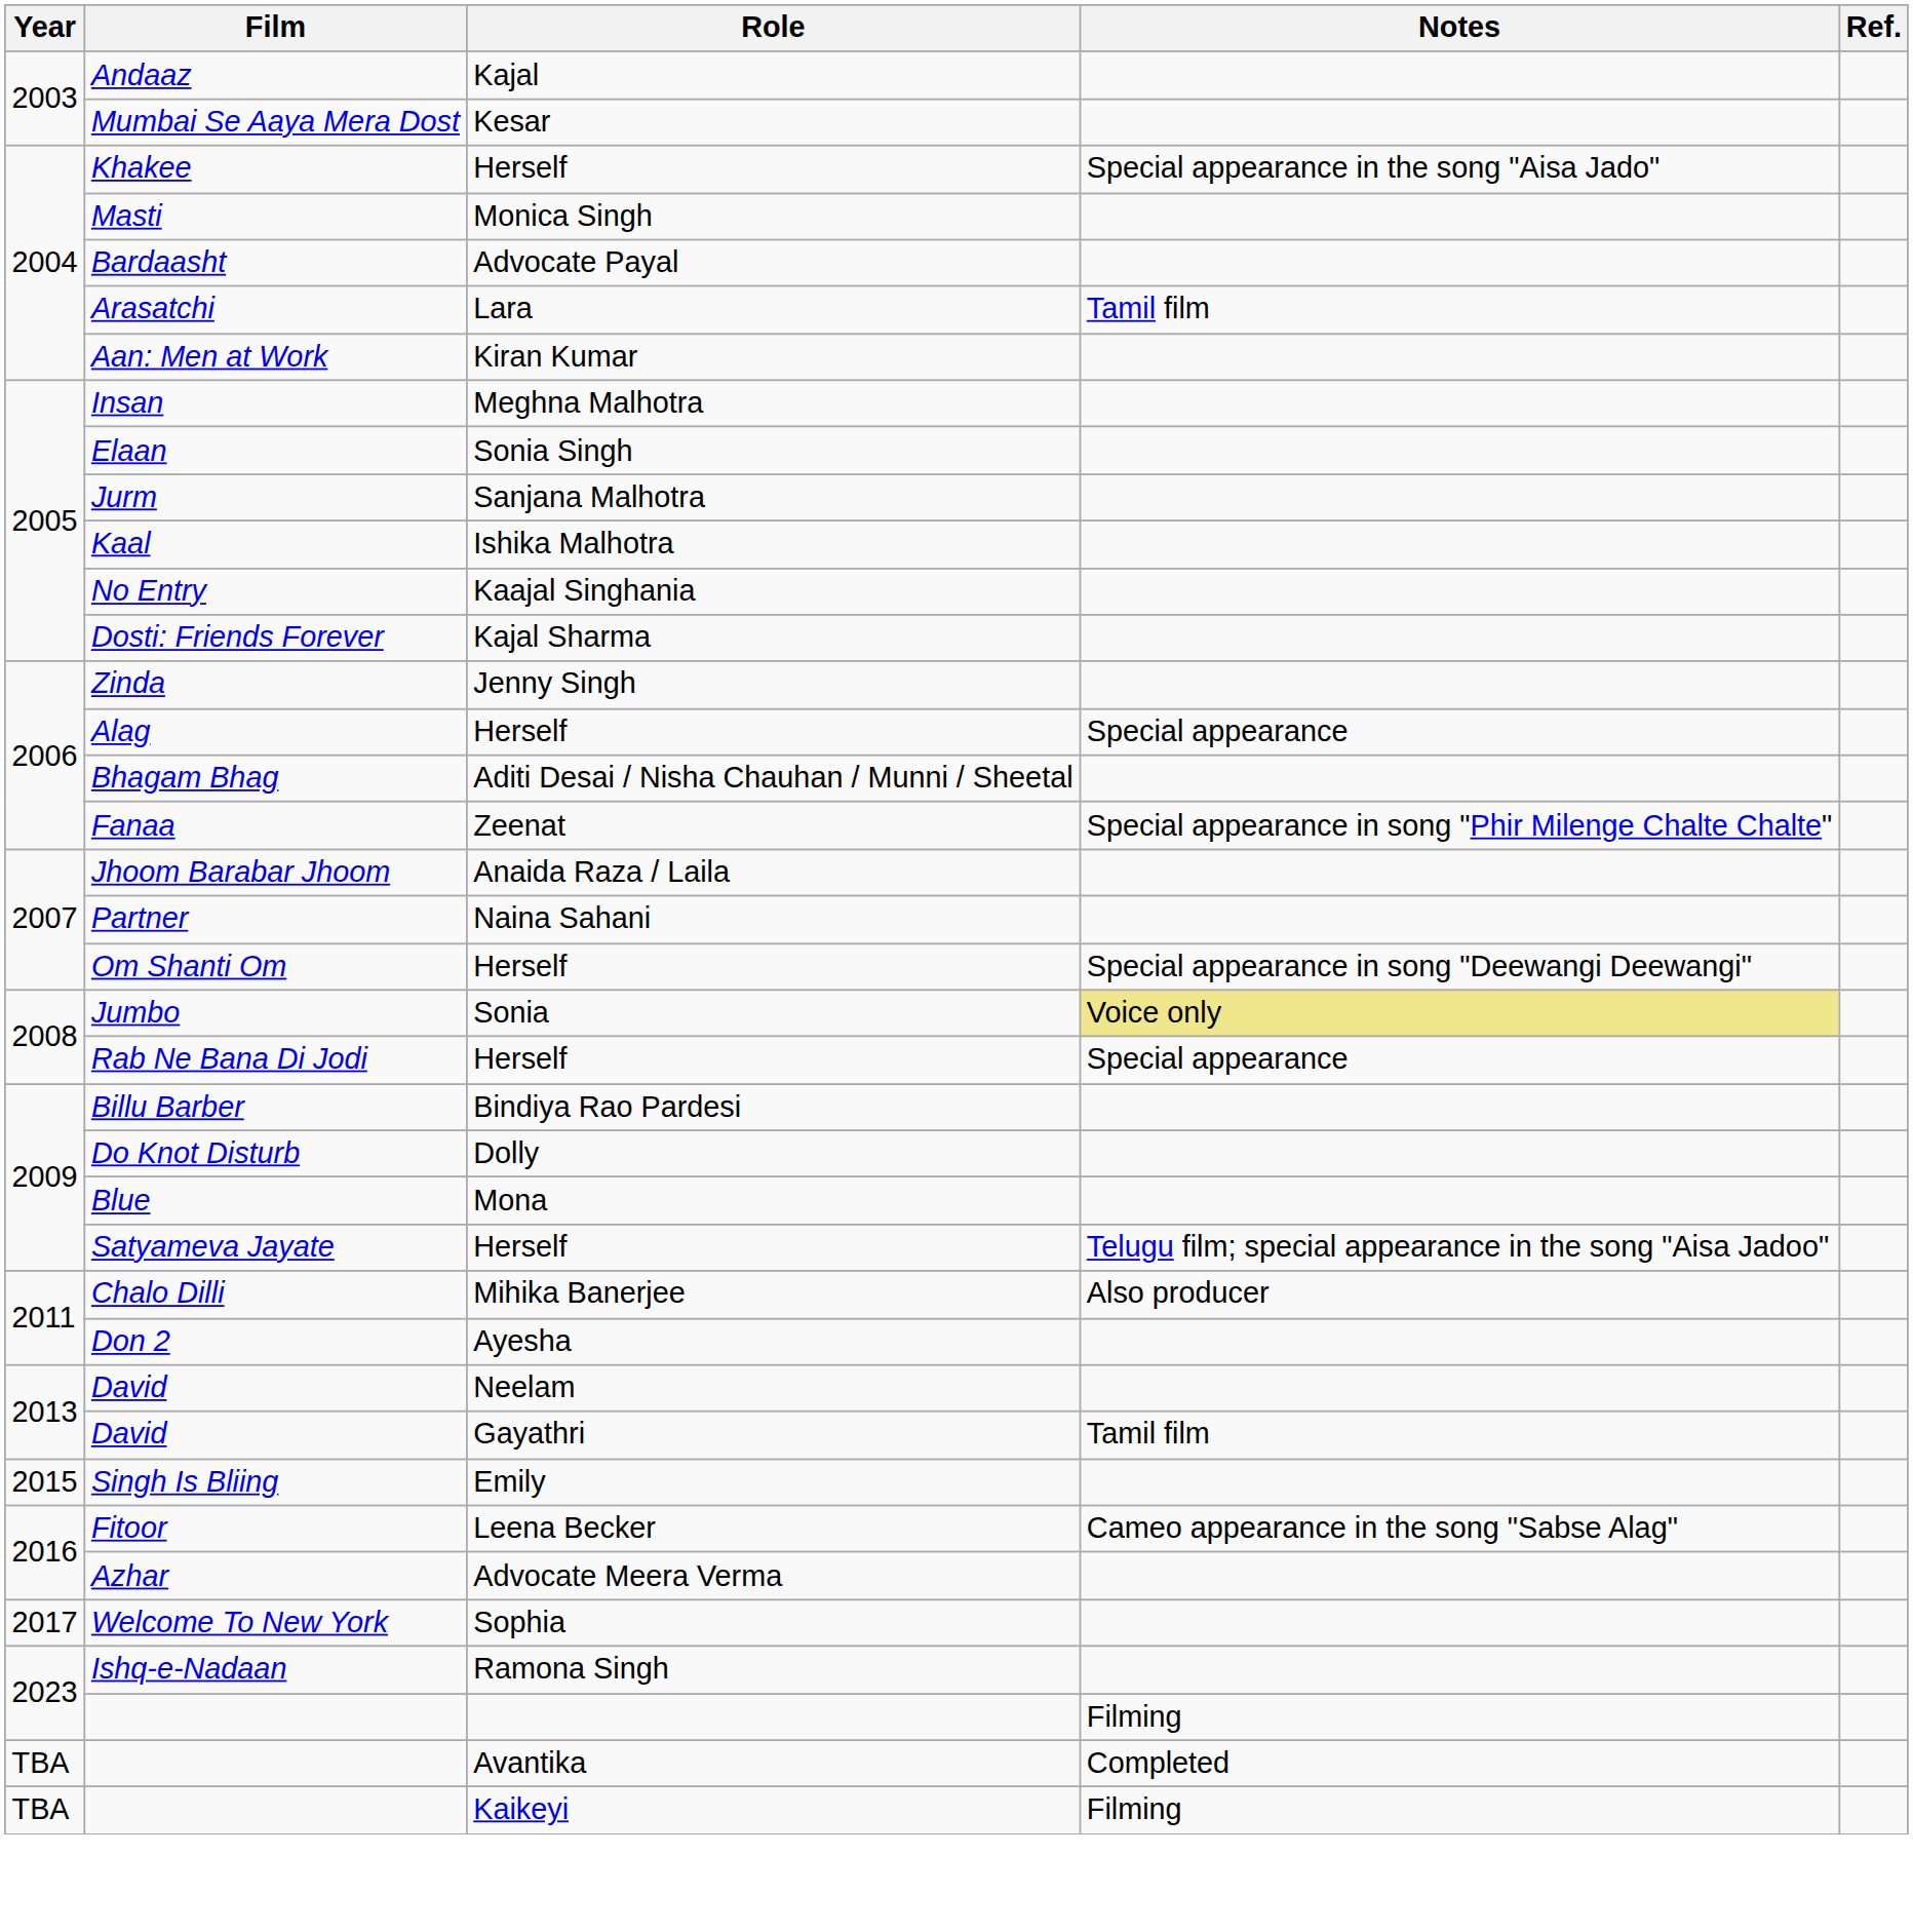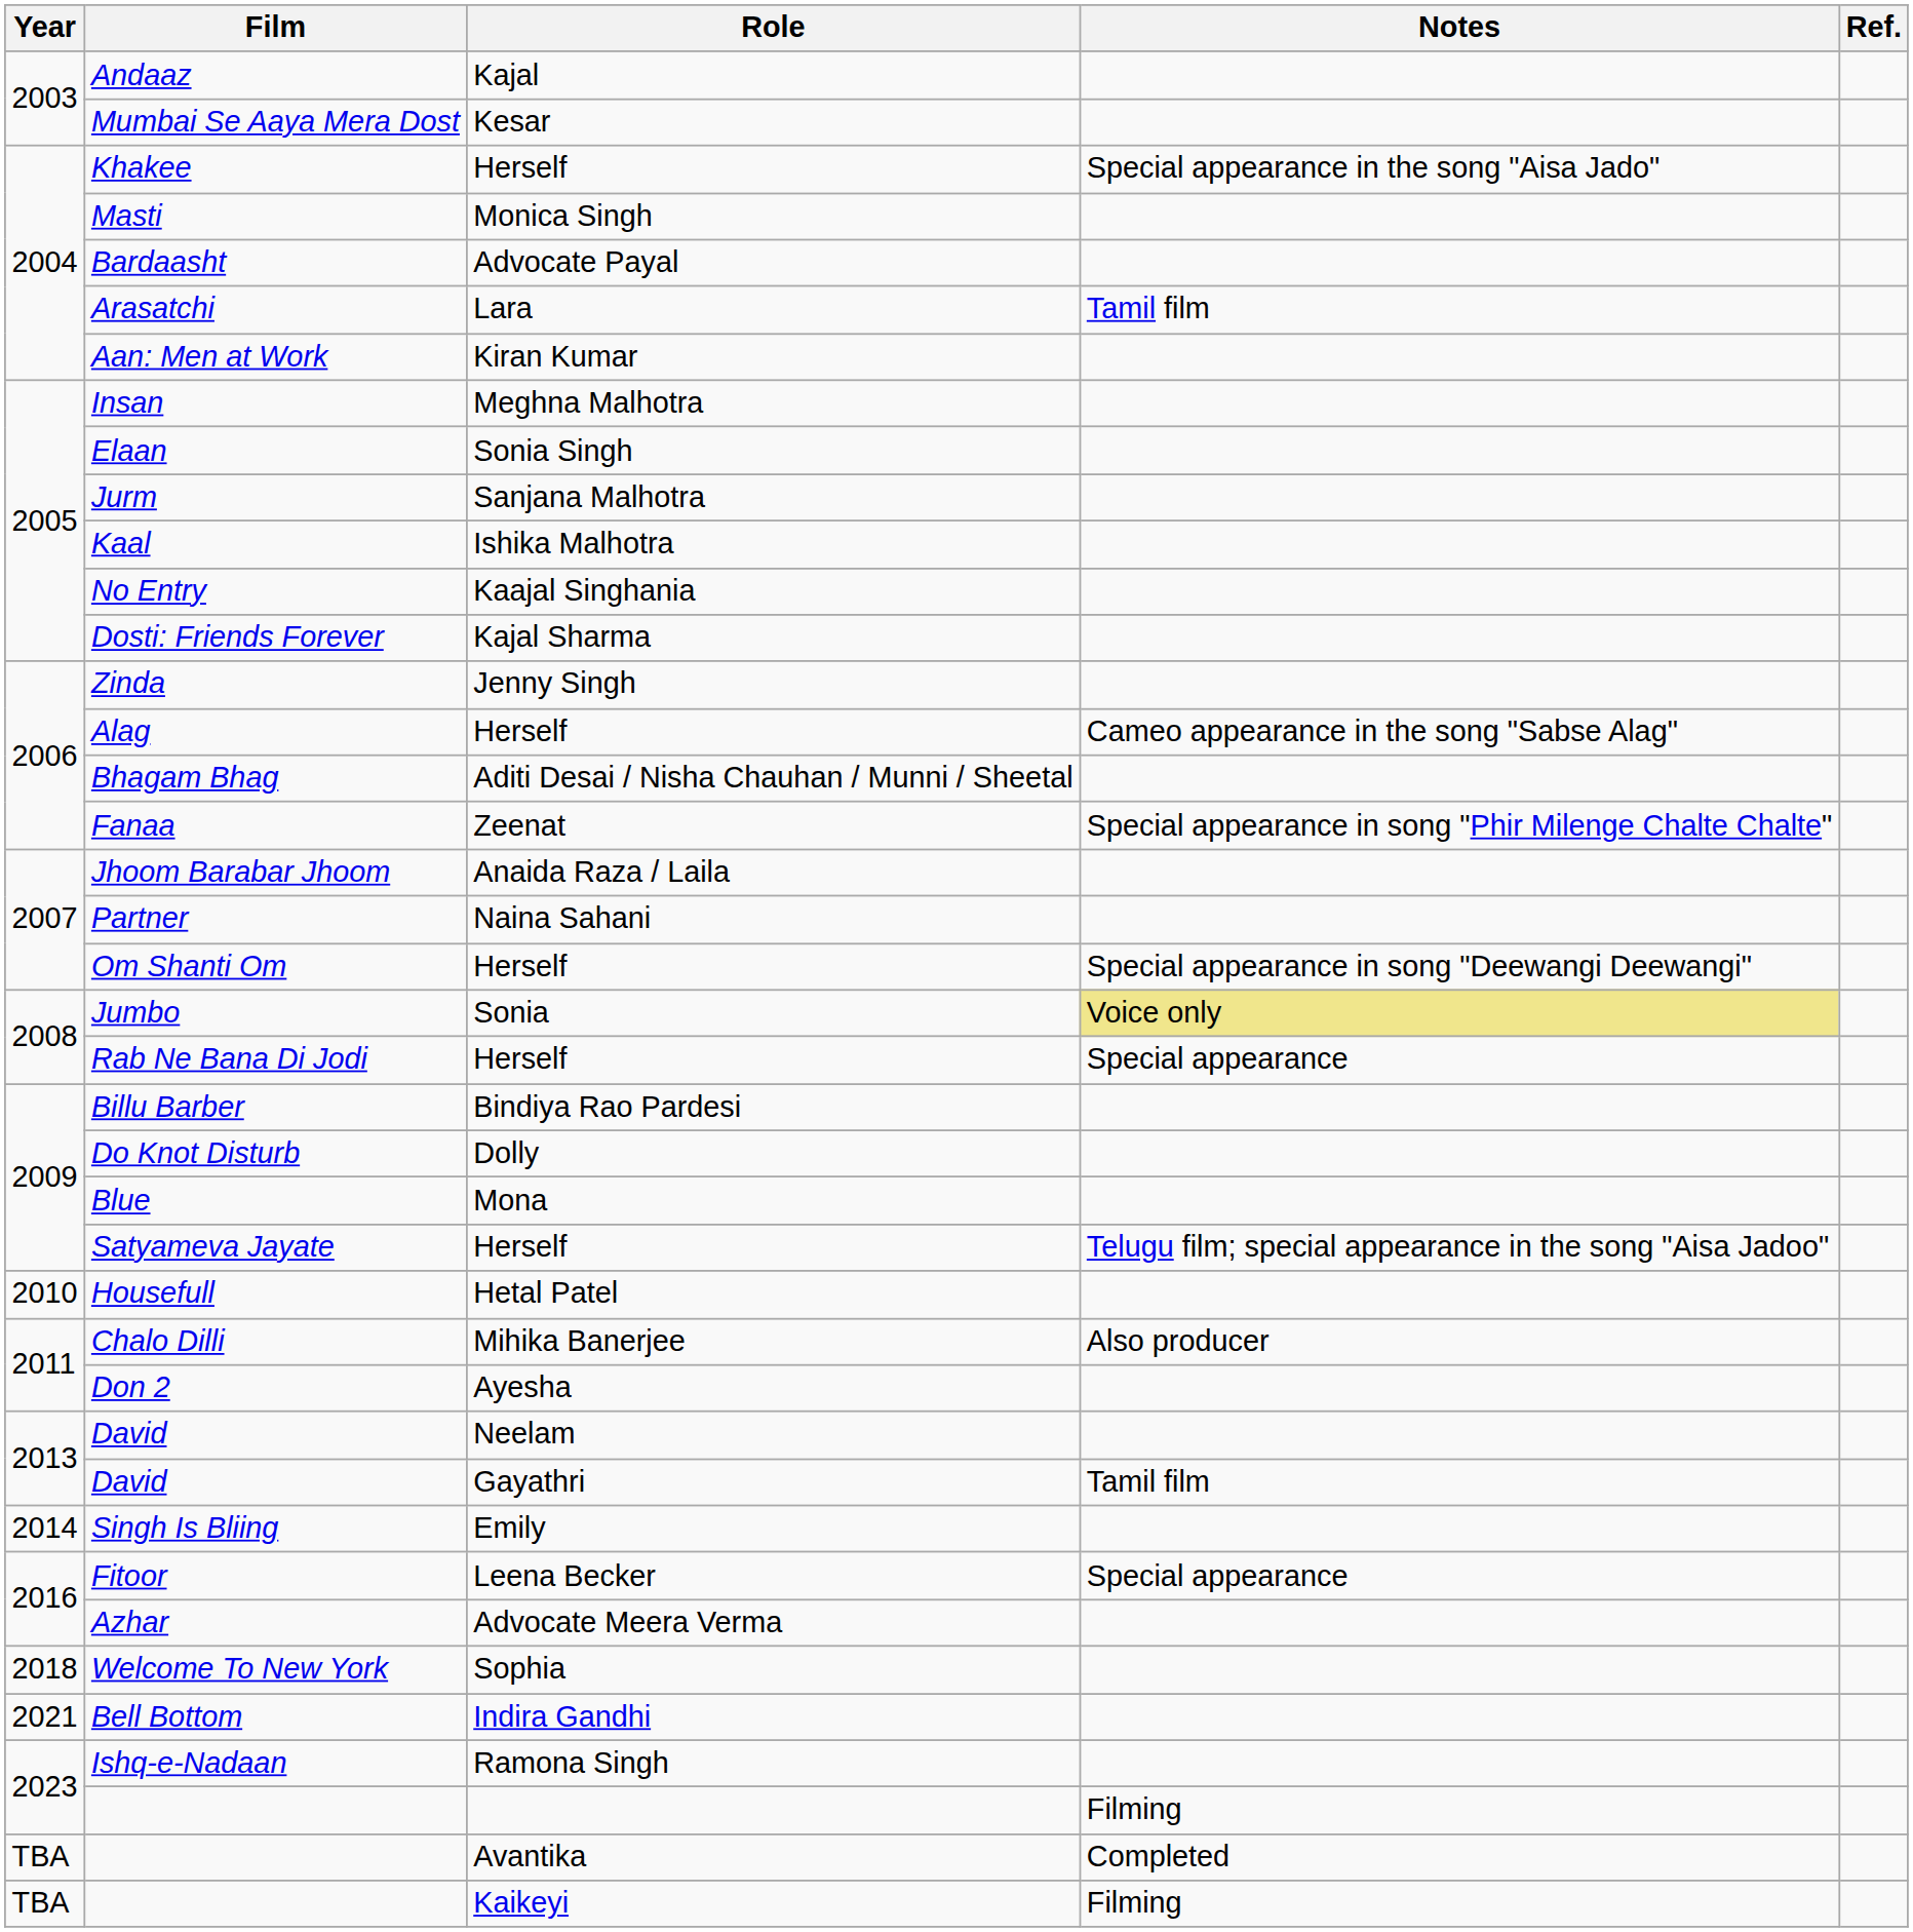Alag | Notes: Special appearance -> Cameo appearance in the song "Sabse Alag"
+ row: 2010 | Housefull | Hetal Patel
Singh Is Bliing | Year: 2015 -> 2014
Fitoor | Notes: Cameo appearance in the song "Sabse Alag" -> Special appearance
Welcome To New York | Year: 2017 -> 2018
+ row: 2021 | Bell Bottom | Indira Gandhi
